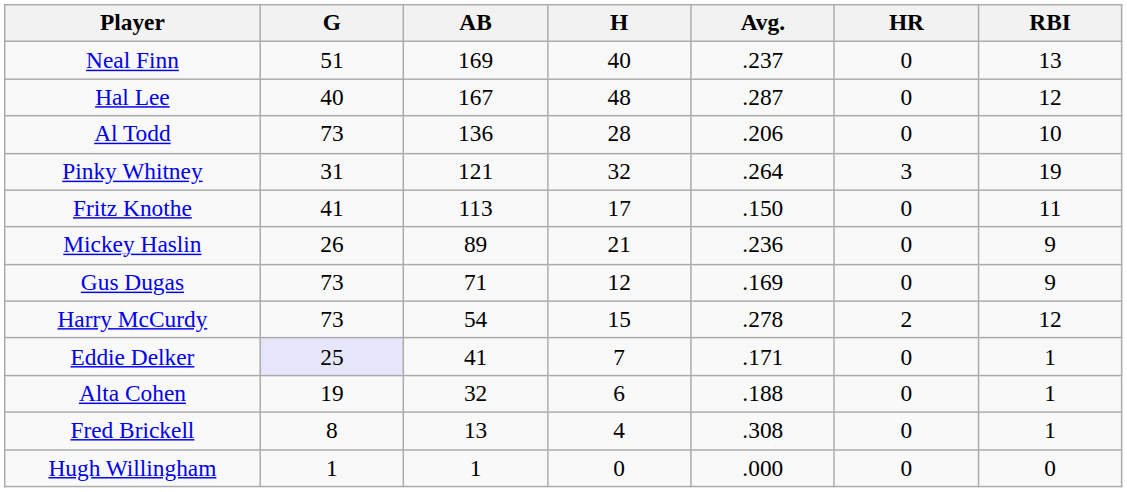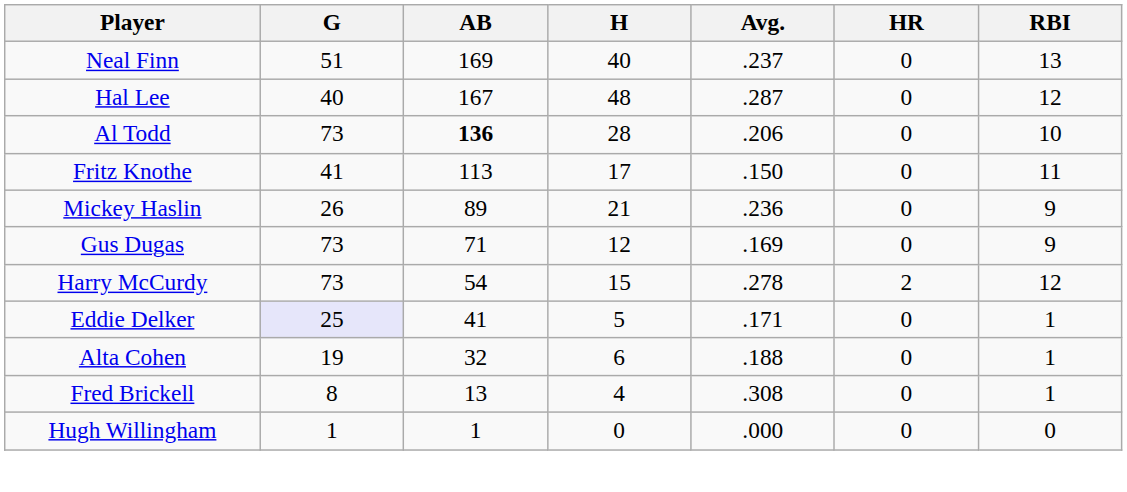Al Todd | AB: normal -> bold
- row: Pinky Whitney | 31 | 121 | 32 | .264 | 3 | 19
Eddie Delker | H: 7 -> 5
